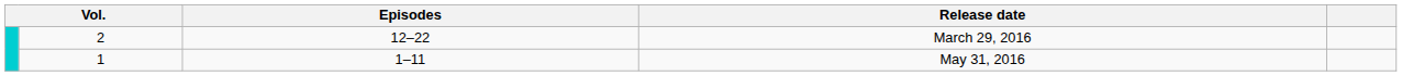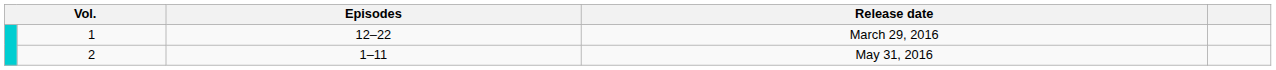March 29, 2016 | column 2: 2 -> 1
May 31, 2016 | column 2: 1 -> 2
